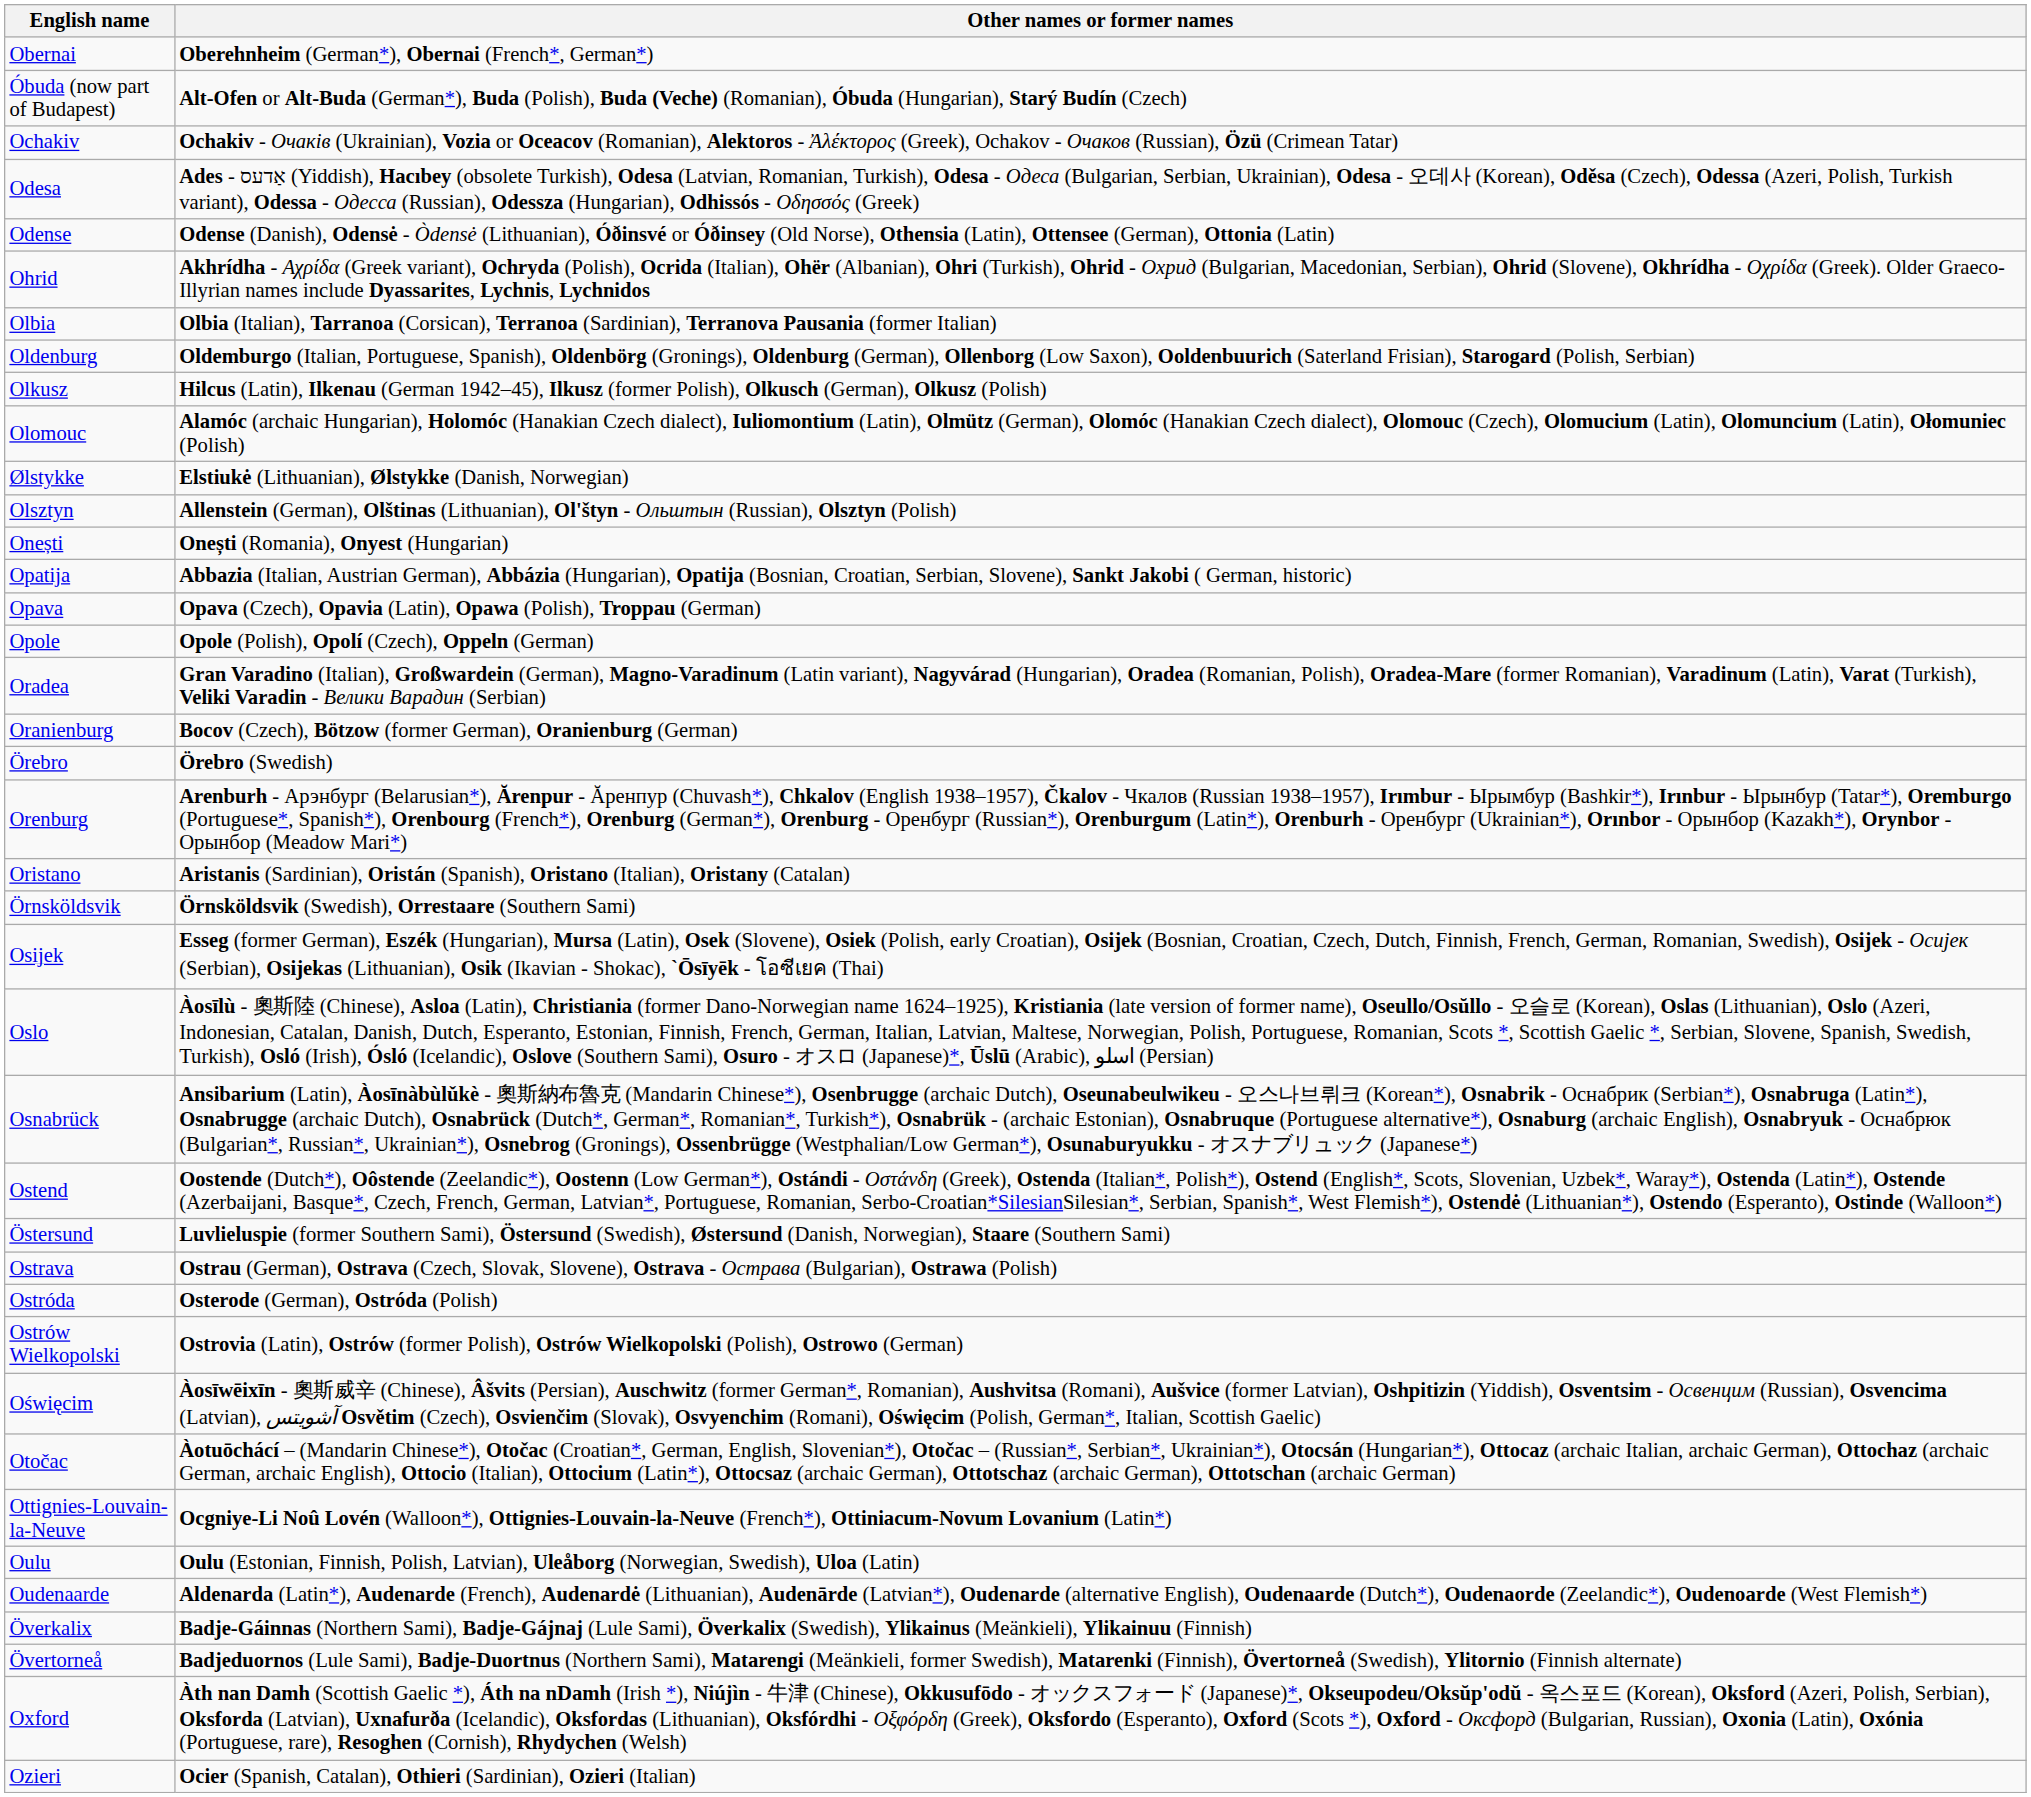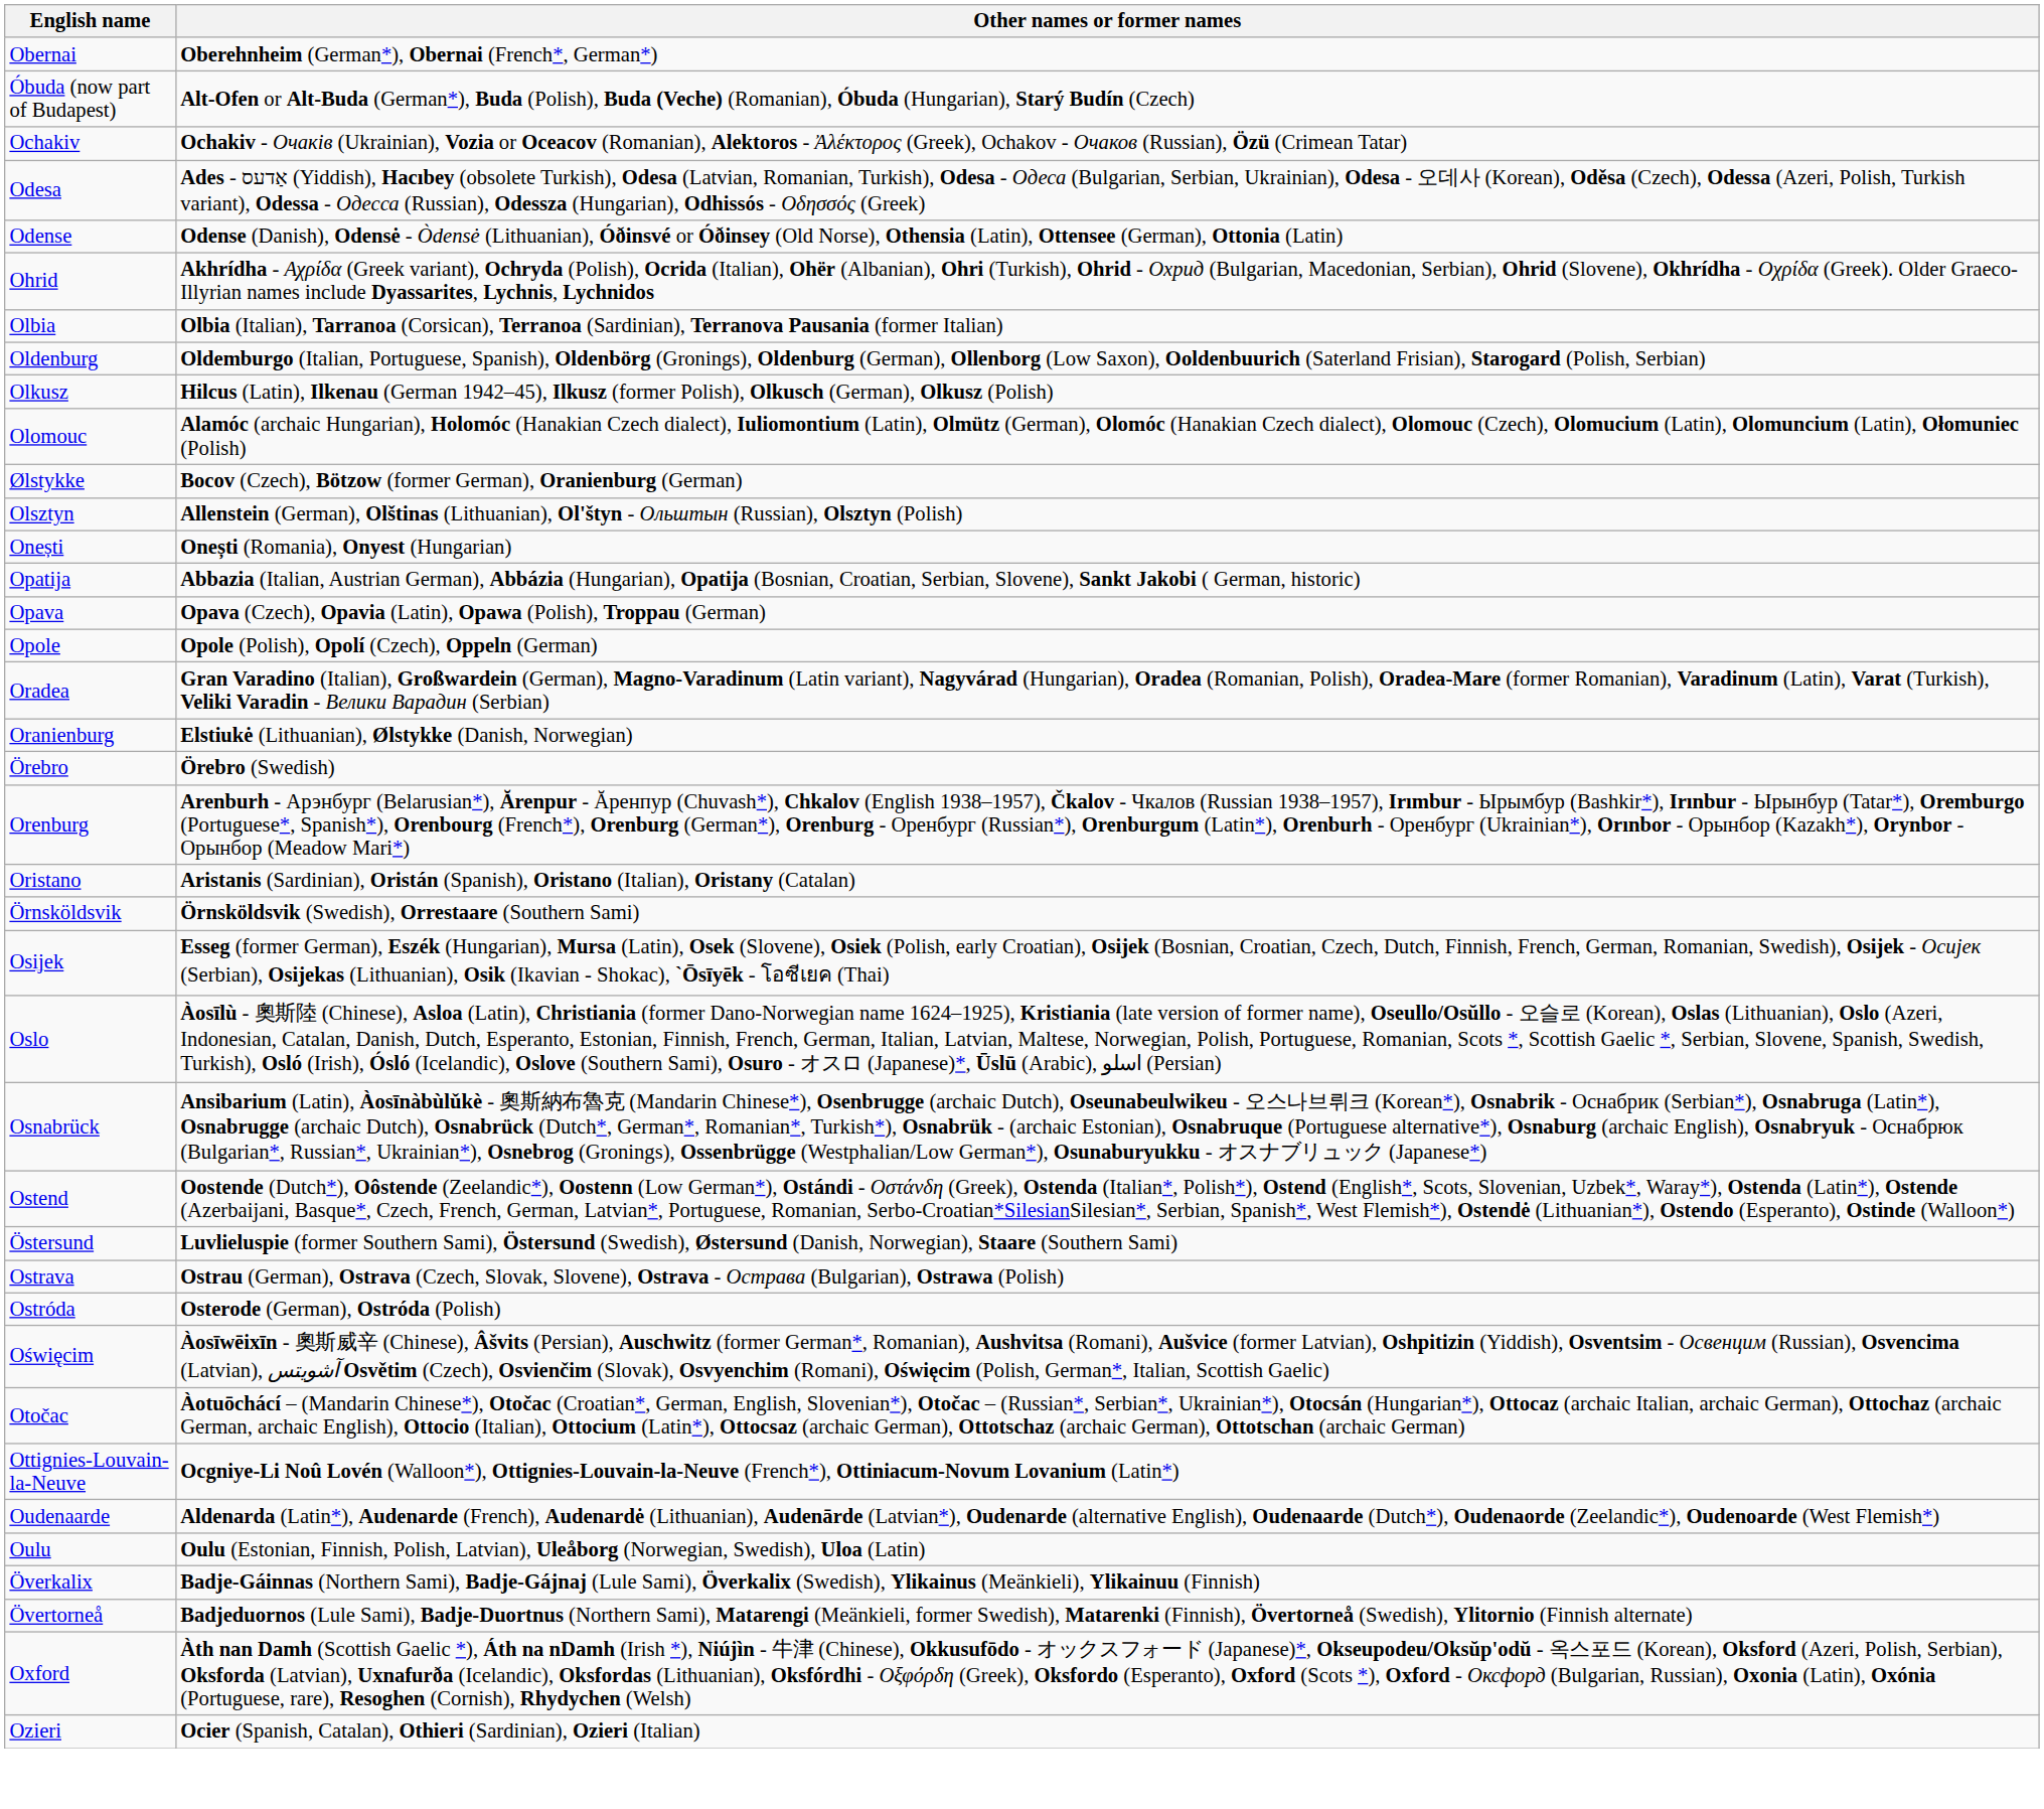Ølstykke | Other names or former names: Elstiukė (Lithuanian), Ølstykke (Danish, Norwegian) -> Bocov (Czech), Bötzow (former German), Oranienburg (German)
Oranienburg | Other names or former names: Bocov (Czech), Bötzow (former German), Oranienburg (German) -> Elstiukė (Lithuanian), Ølstykke (Danish, Norwegian)
- row: Ostrów Wielkopolski | Ostrovia (Latin), Ostrów (former Polish), Ostrów Wielkopolski (Polish), Ostrowo (German)
rows swapped: Oudenaarde <-> Oulu
